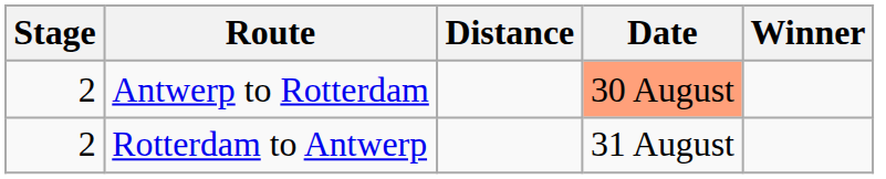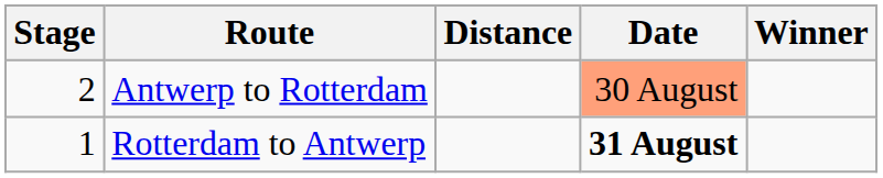Rotterdam to Antwerp | Stage: 2 -> 1
Rotterdam to Antwerp | Date: normal -> bold
